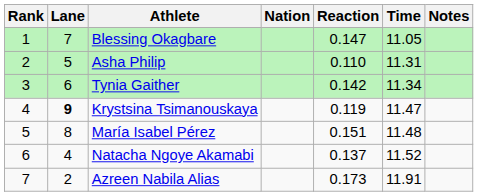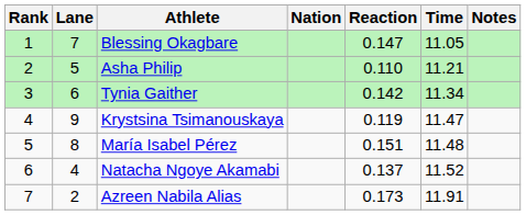Asha Philip | Time: 11.31 -> 11.21
Krystsina Tsimanouskaya | Lane: bold -> normal
